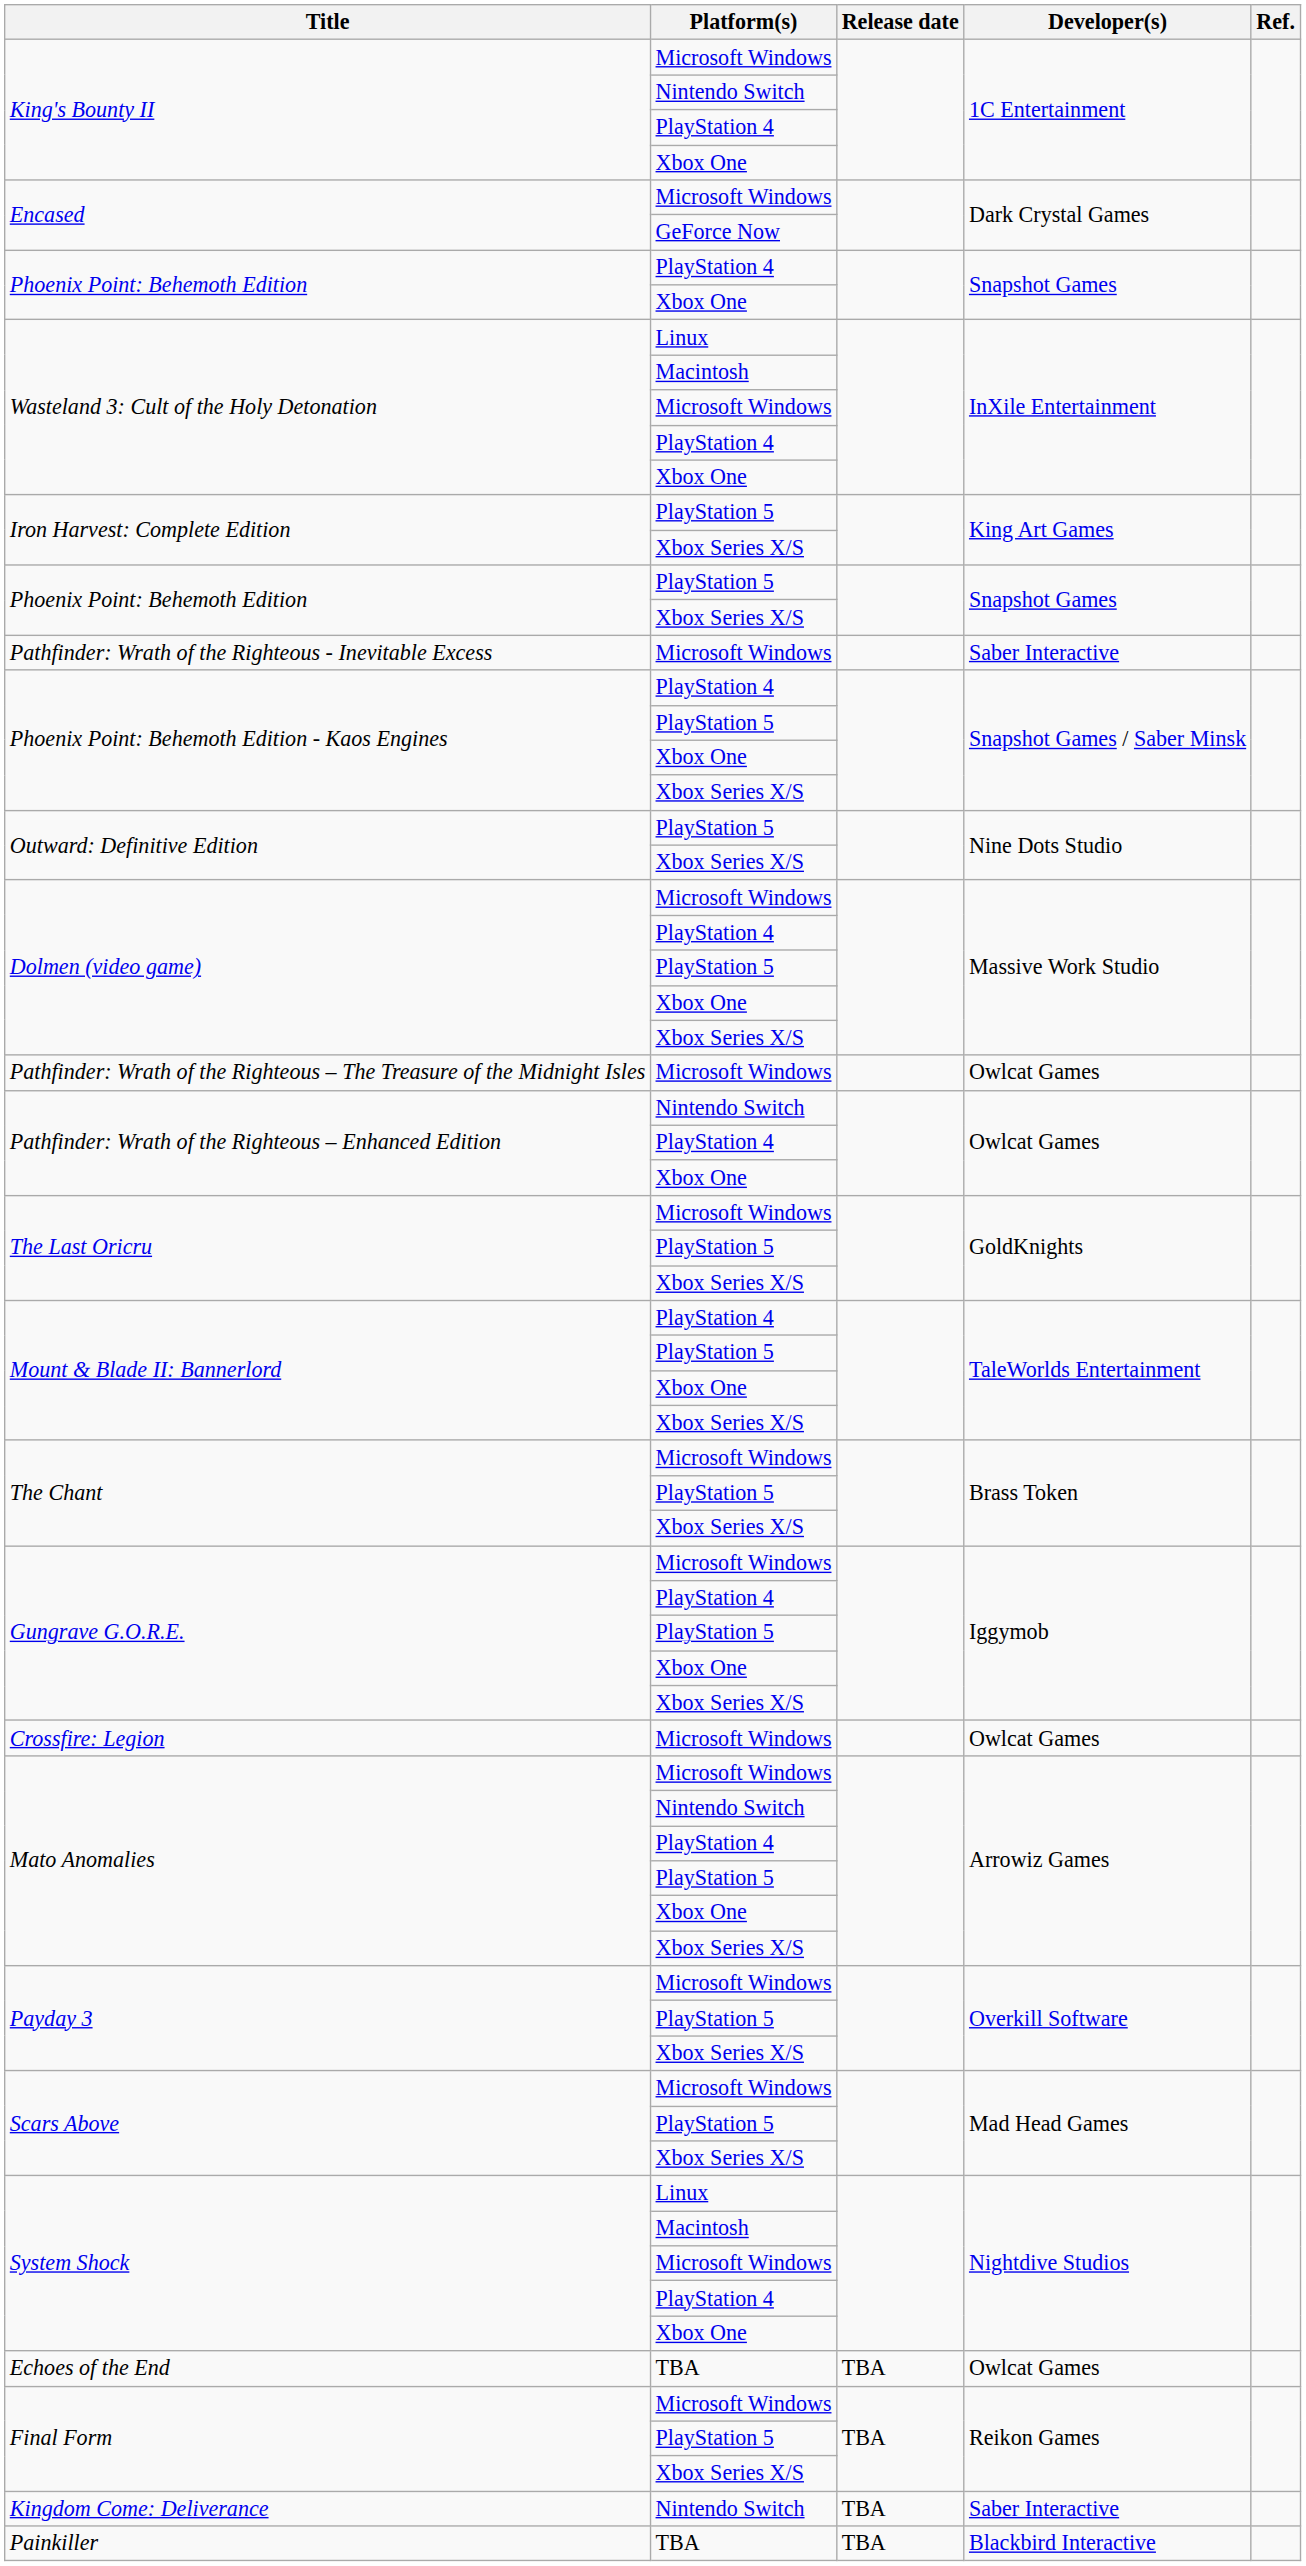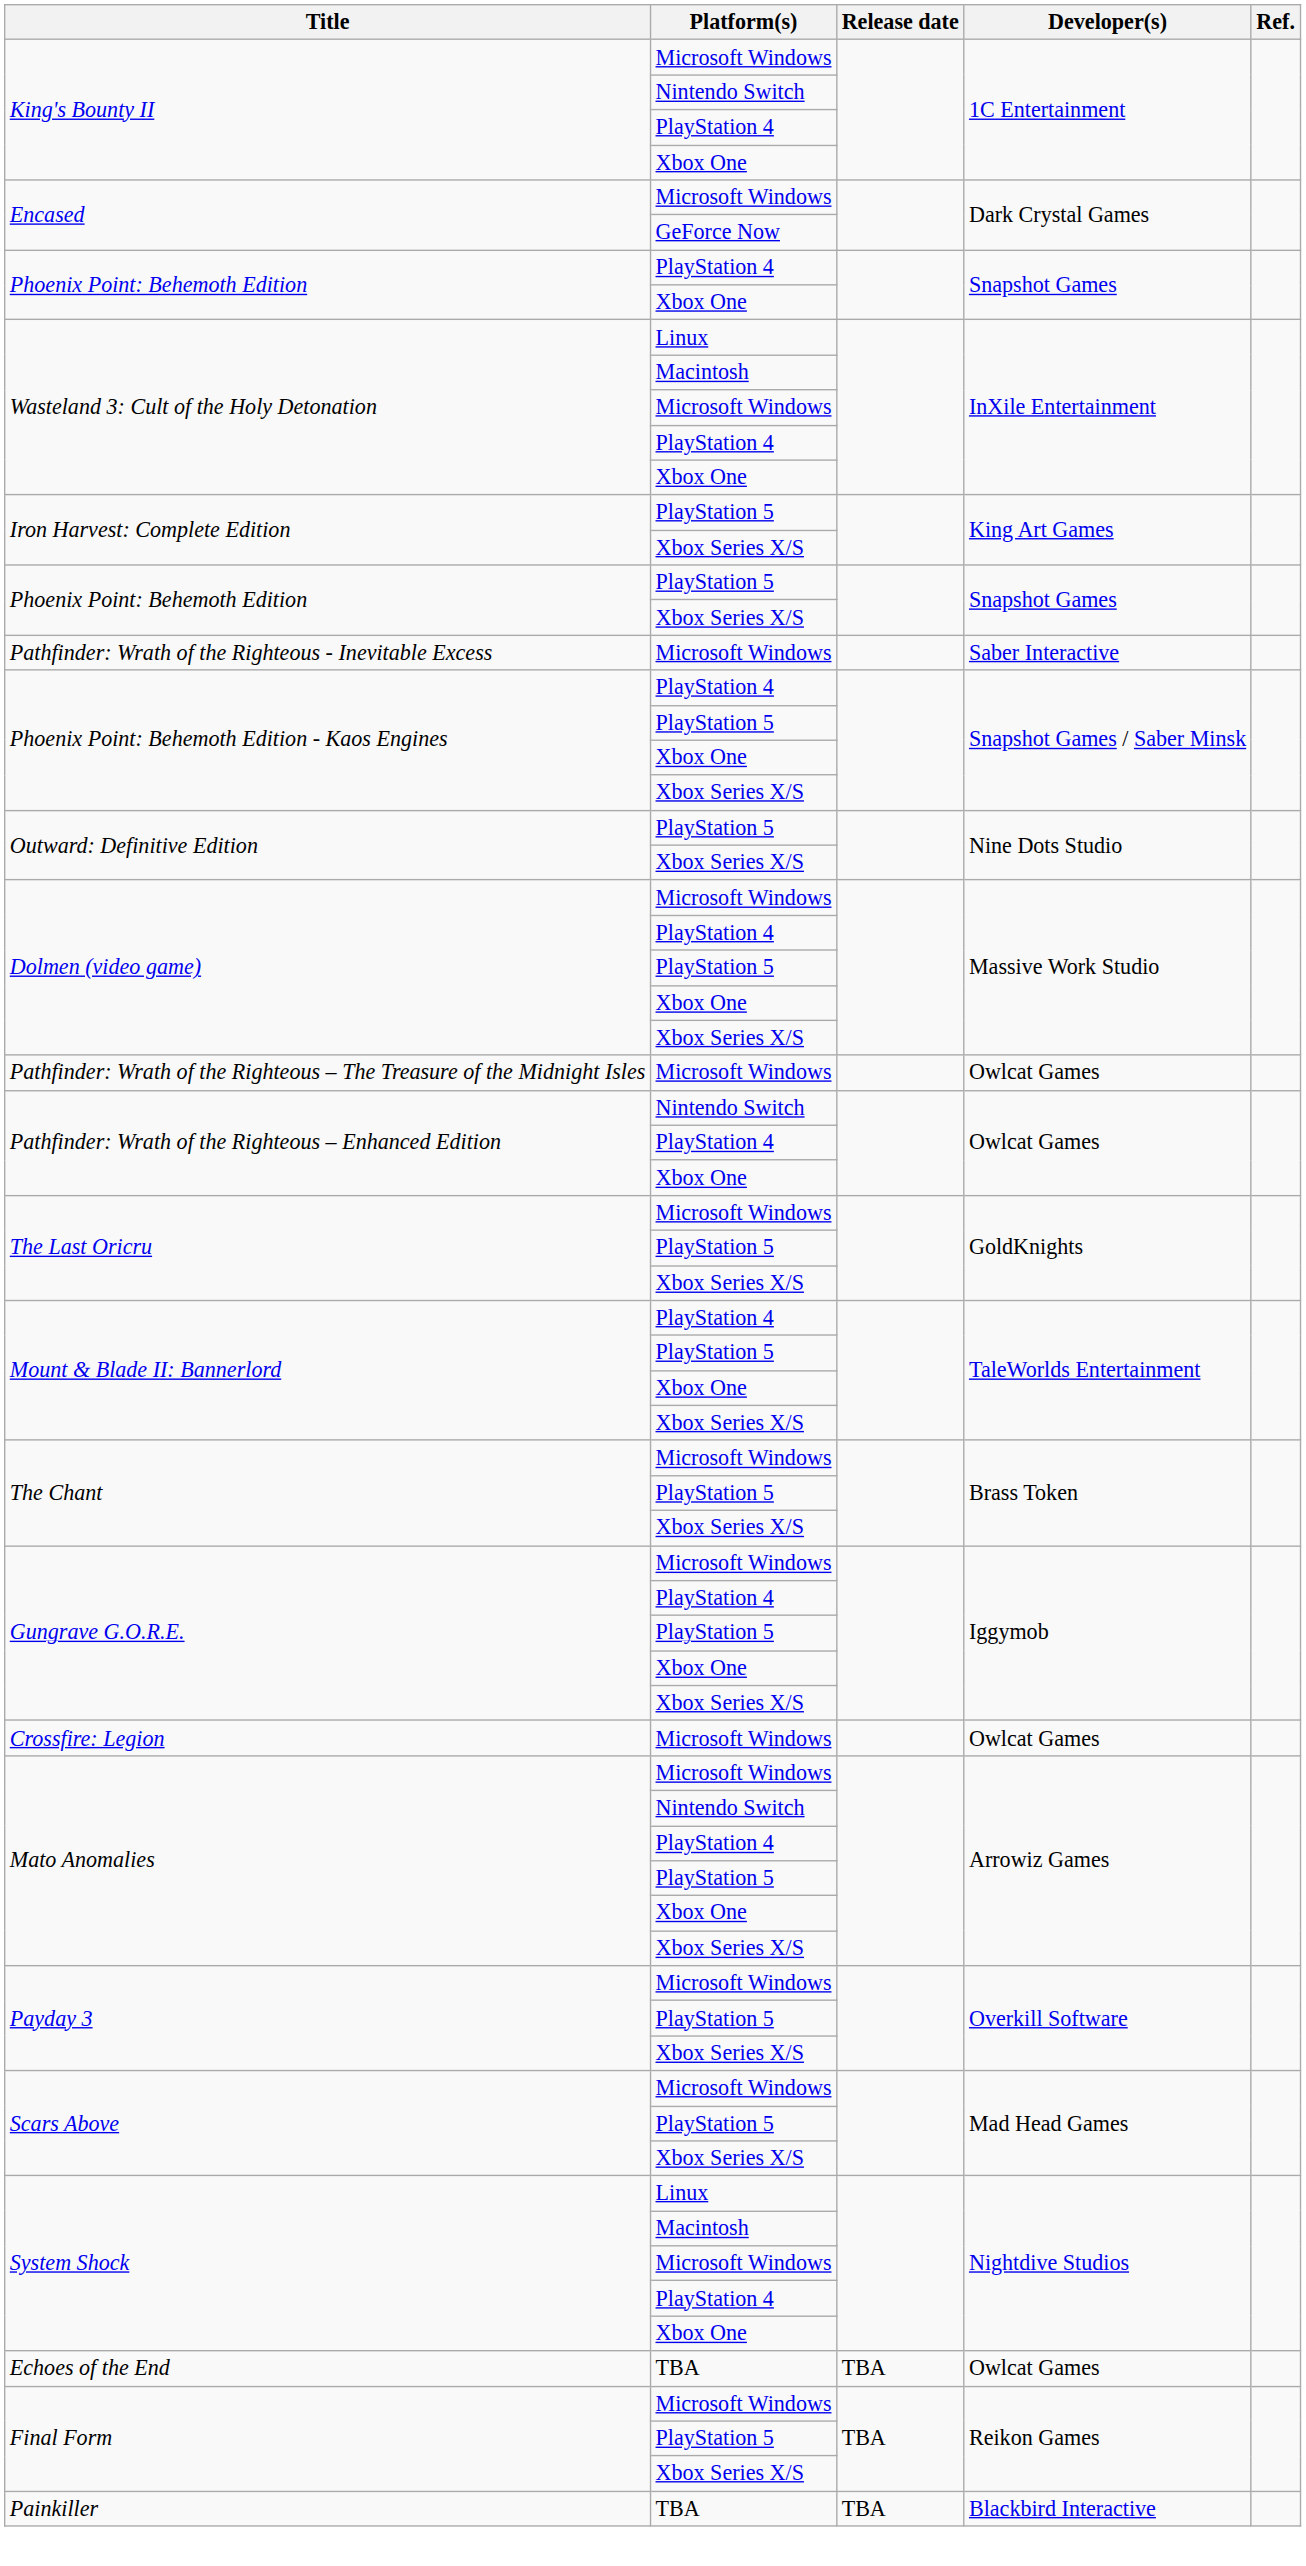- row: Kingdom Come: Deliverance | Nintendo Switch | TBA | Saber Interactive
